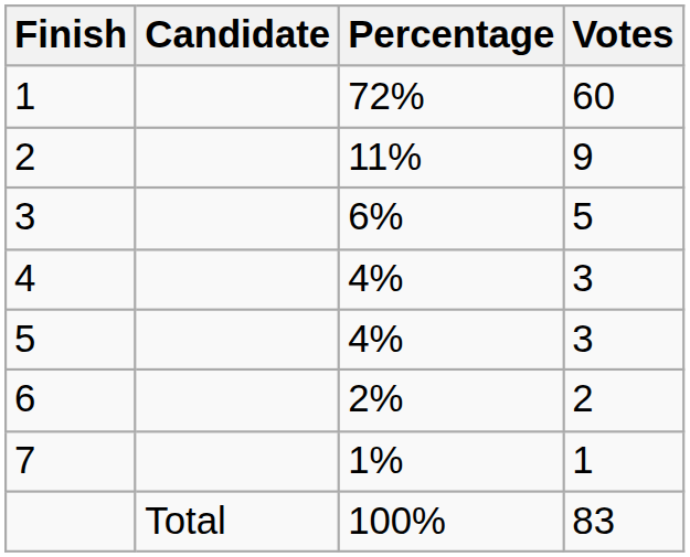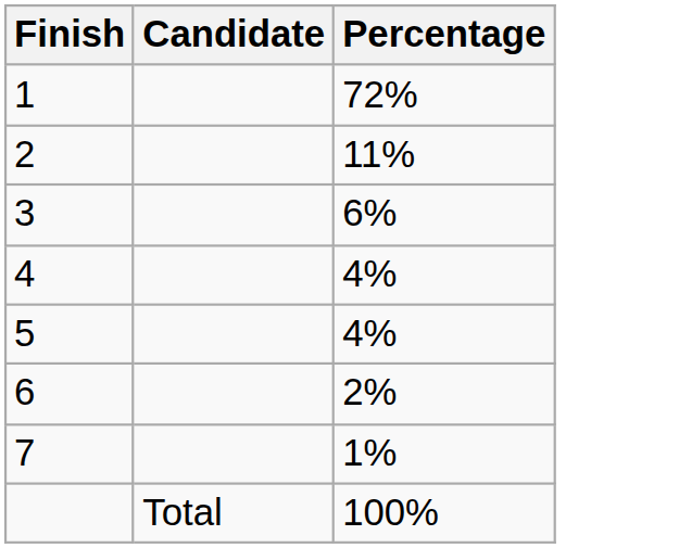- column: Votes | 60 | 9 | 5 | 3 | 3 | 2 | 1 | 83
